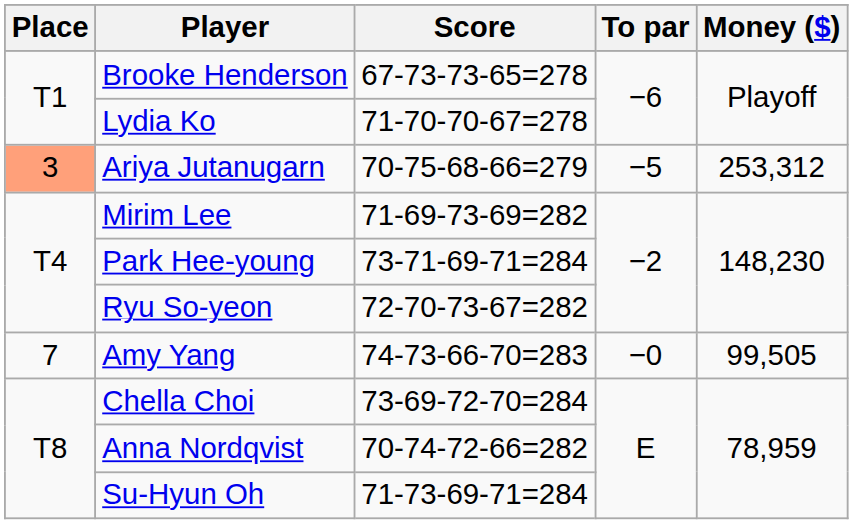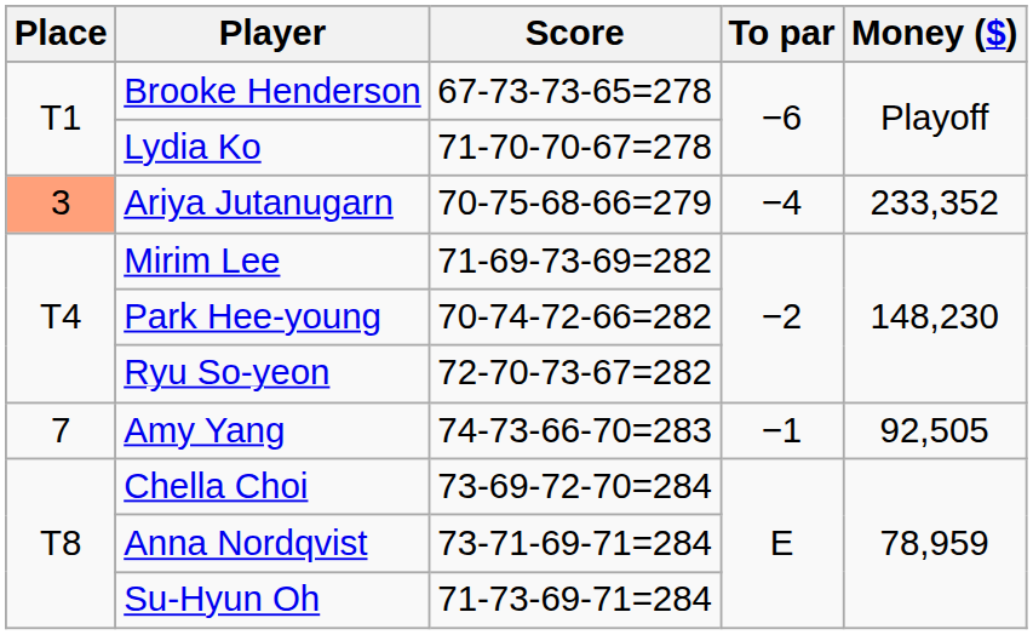Ariya Jutanugarn | To par: −5 -> −4
Ariya Jutanugarn | Money ($): 253,312 -> 233,352
Park Hee-young | Score: 73-71-69-71=284 -> 70-74-72-66=282
Amy Yang | To par: −0 -> −1
Amy Yang | Money ($): 99,505 -> 92,505
Anna Nordqvist | Score: 70-74-72-66=282 -> 73-71-69-71=284
